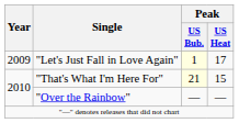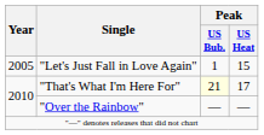"Let's Just Fall in Love Again" | Year: 2009 -> 2005
"Let's Just Fall in Love Again" | Peak / US Bub.: lightyellow background -> no background
"Let's Just Fall in Love Again" | Peak / US Heat: 17 -> 15
"That's What I'm Here For" | Peak / US Heat: 15 -> 17
